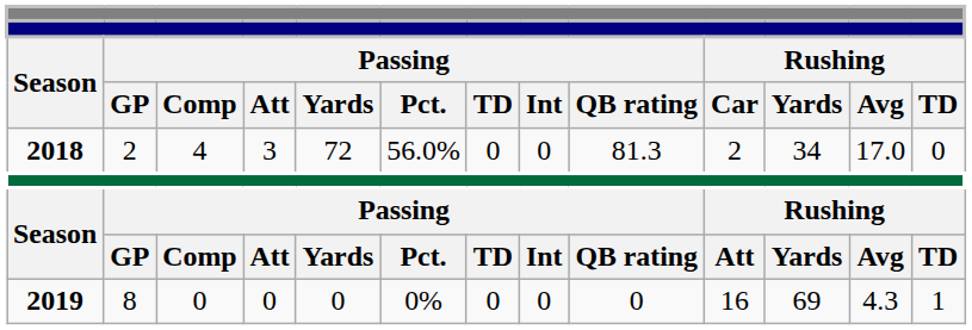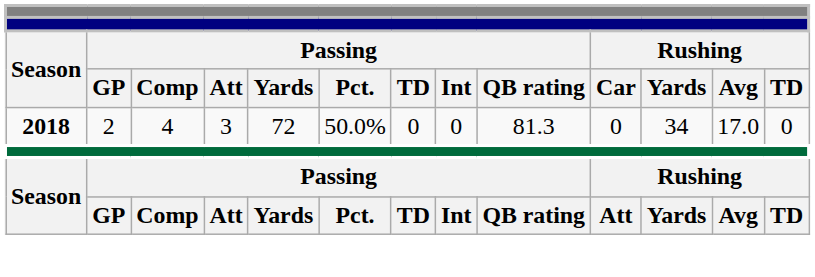2018 | column 6: 56.0% -> 50.0%
2018 | column 10: 2 -> 0
- row: 2019 | 8 | 0 | 0 | 0 | 0% | 0 | 0 | 0 | 16 | 69 | 4.3 | 1
